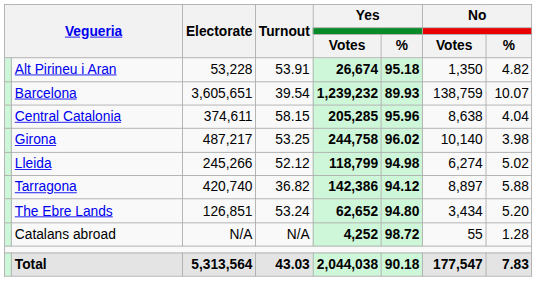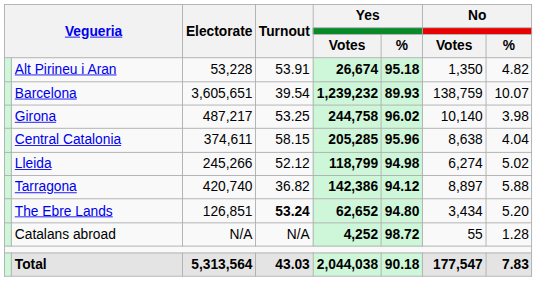rows swapped: Central Catalonia <-> Girona
The Ebre Lands | Turnout: normal -> bold
